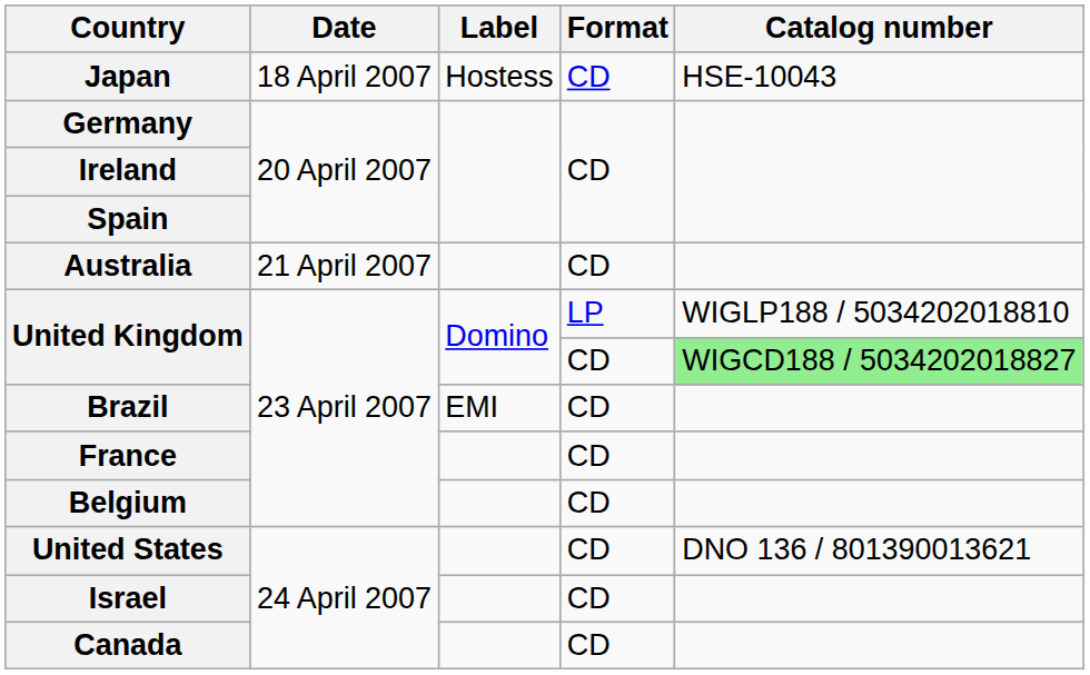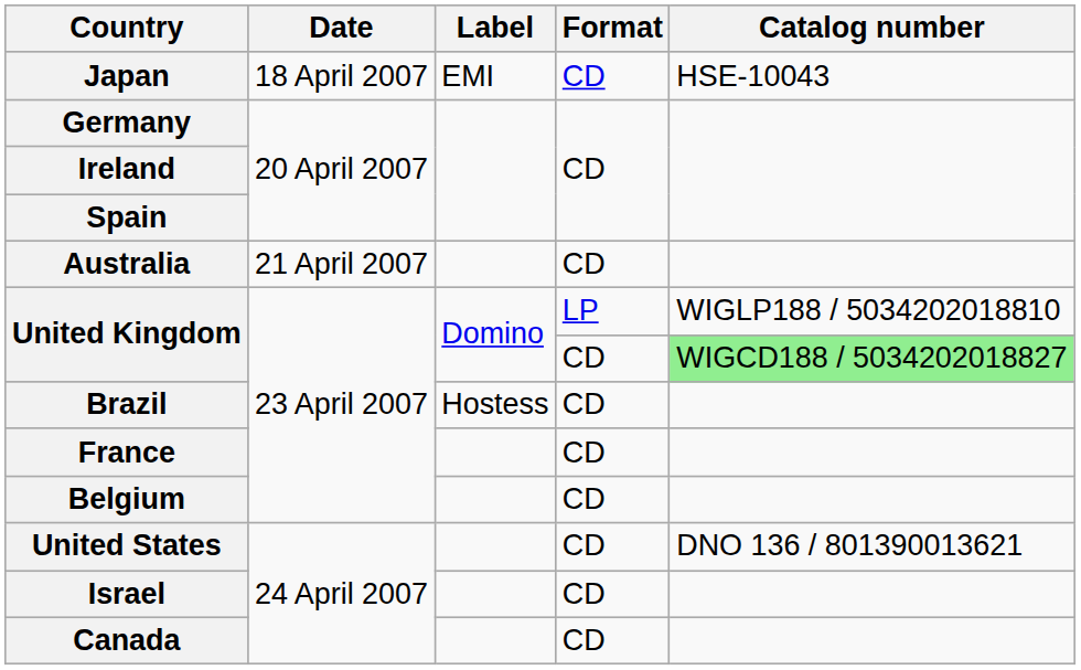Japan | Label: Hostess -> EMI
Brazil | Label: EMI -> Hostess
